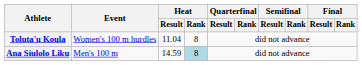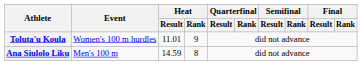Toluta'u Koula | Heat / Result: 11.04 -> 11.01
Toluta'u Koula | Heat / Rank: 8 -> 9
Ana Siulolo Liku | Heat / Rank: lightblue background -> no background
